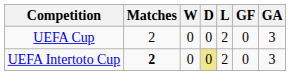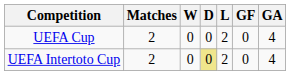UEFA Cup | GA: 3 -> 4
UEFA Intertoto Cup | Matches: bold -> normal
UEFA Intertoto Cup | GA: 3 -> 4
